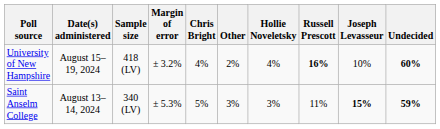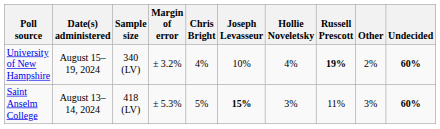columns swapped: Joseph Levasseur <-> Other
University of New Hampshire | Sample size: 418 (LV) -> 340 (LV)
University of New Hampshire | Russell Prescott: 16% -> 19%
Saint Anselm College | Sample size: 340 (LV) -> 418 (LV)
Saint Anselm College | Undecided: 59% -> 60%
